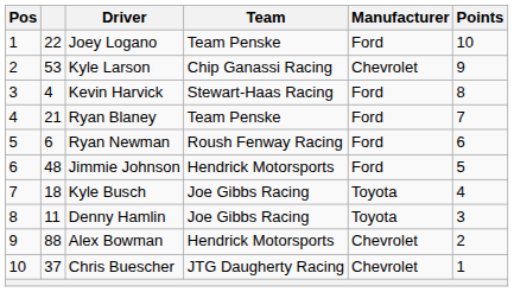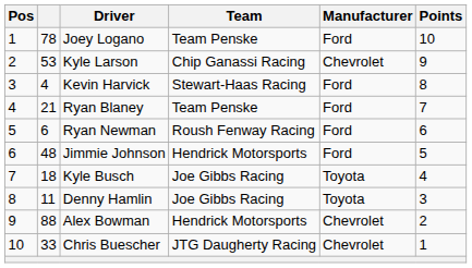Joey Logano | column 2: 22 -> 78
Chris Buescher | column 2: 37 -> 33
